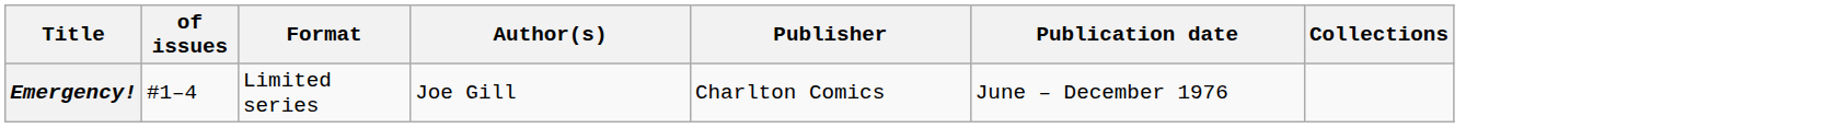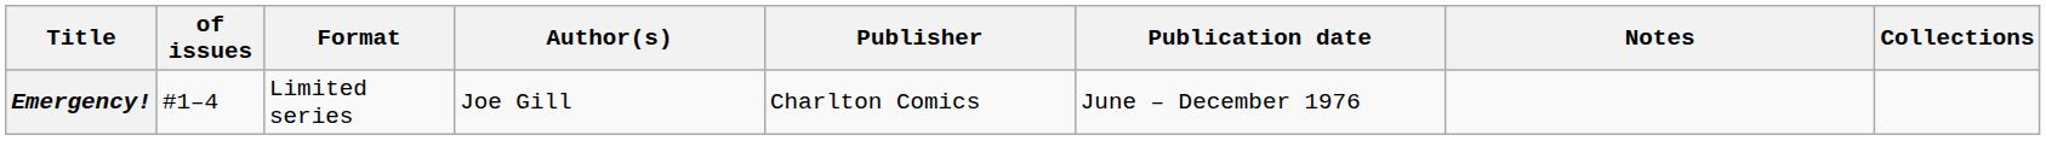+ column: Notes
